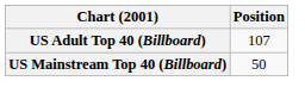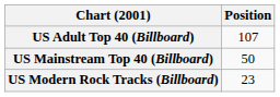+ row: US Modern Rock Tracks (Billboard) | 23
